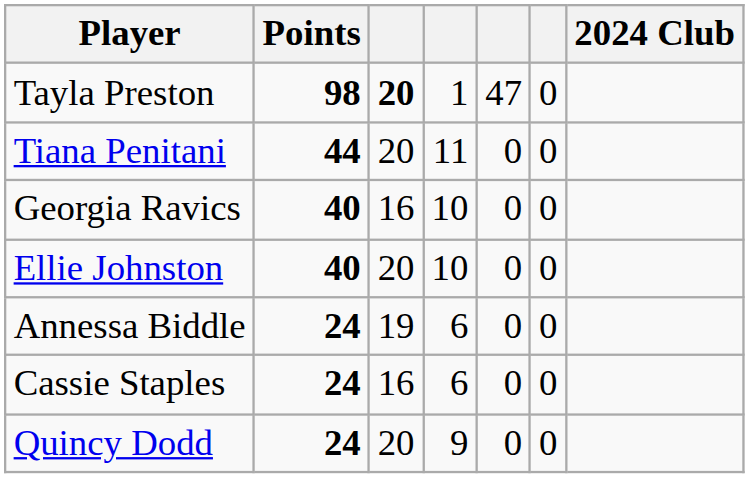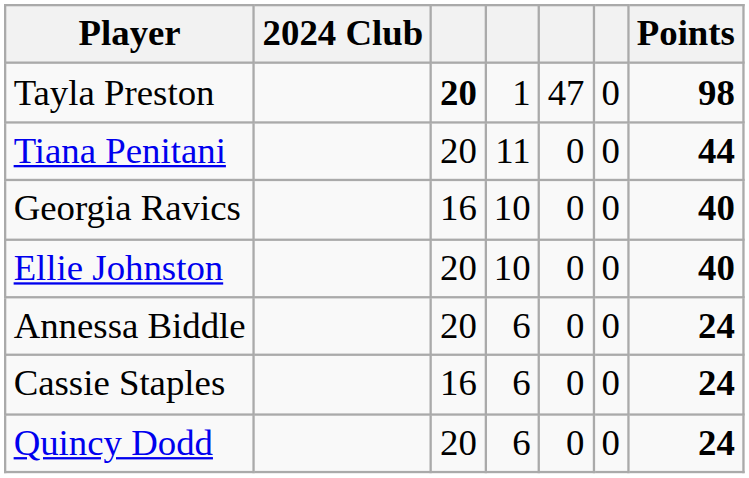columns swapped: 2024 Club <-> Points
Annessa Biddle | column 3: 19 -> 20
Quincy Dodd | column 4: 9 -> 6
